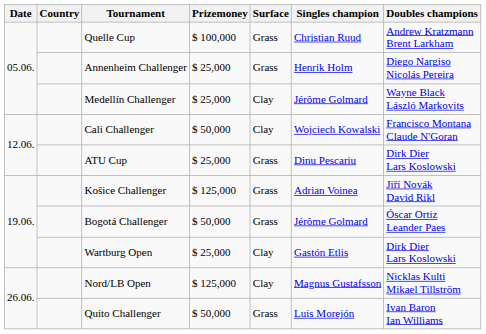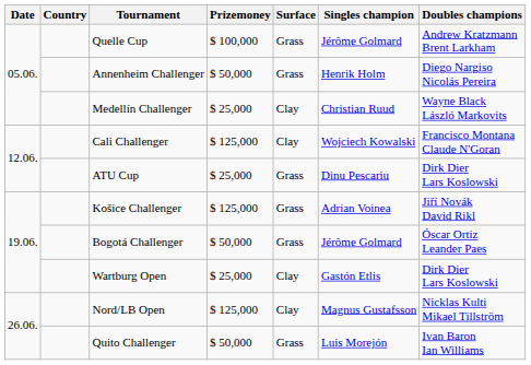Quelle Cup | Singles champion: Christian Ruud -> Jérôme Golmard
Annenheim Challenger | Prizemoney: $ 25,000 -> $ 50,000
Medellín Challenger | Singles champion: Jérôme Golmard -> Christian Ruud
Cali Challenger | Prizemoney: $ 50,000 -> $ 125,000
